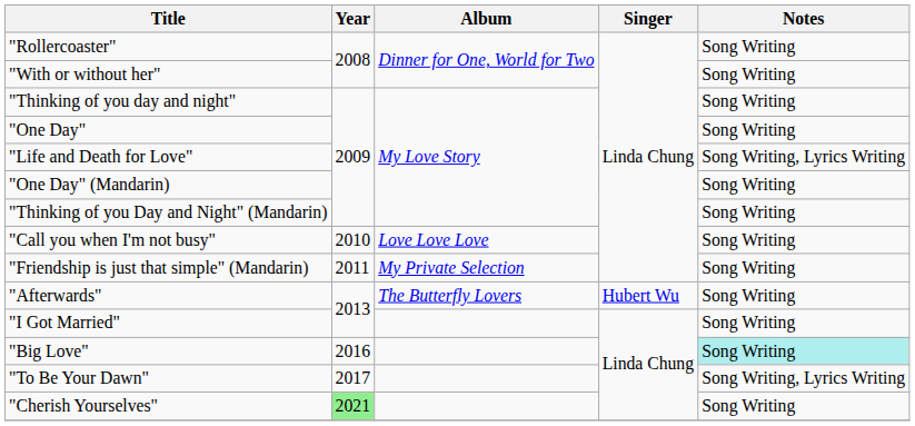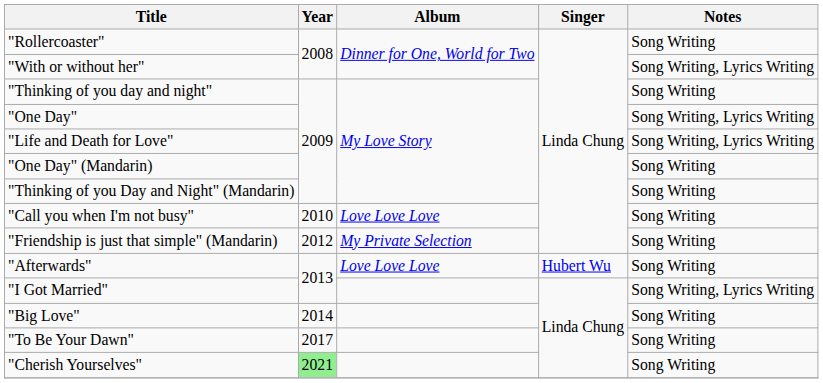"With or without her" | Notes: Song Writing -> Song Writing, Lyrics Writing
"One Day" | Notes: Song Writing -> Song Writing, Lyrics Writing
"Friendship is just that simple" (Mandarin) | Year: 2011 -> 2012
"Afterwards" | Album: The Butterfly Lovers -> Love Love Love
"I Got Married" | Notes: Song Writing -> Song Writing, Lyrics Writing
"Big Love" | Year: 2016 -> 2014
"Big Love" | Notes: paleturquoise background -> no background
"To Be Your Dawn" | Notes: Song Writing, Lyrics Writing -> Song Writing
